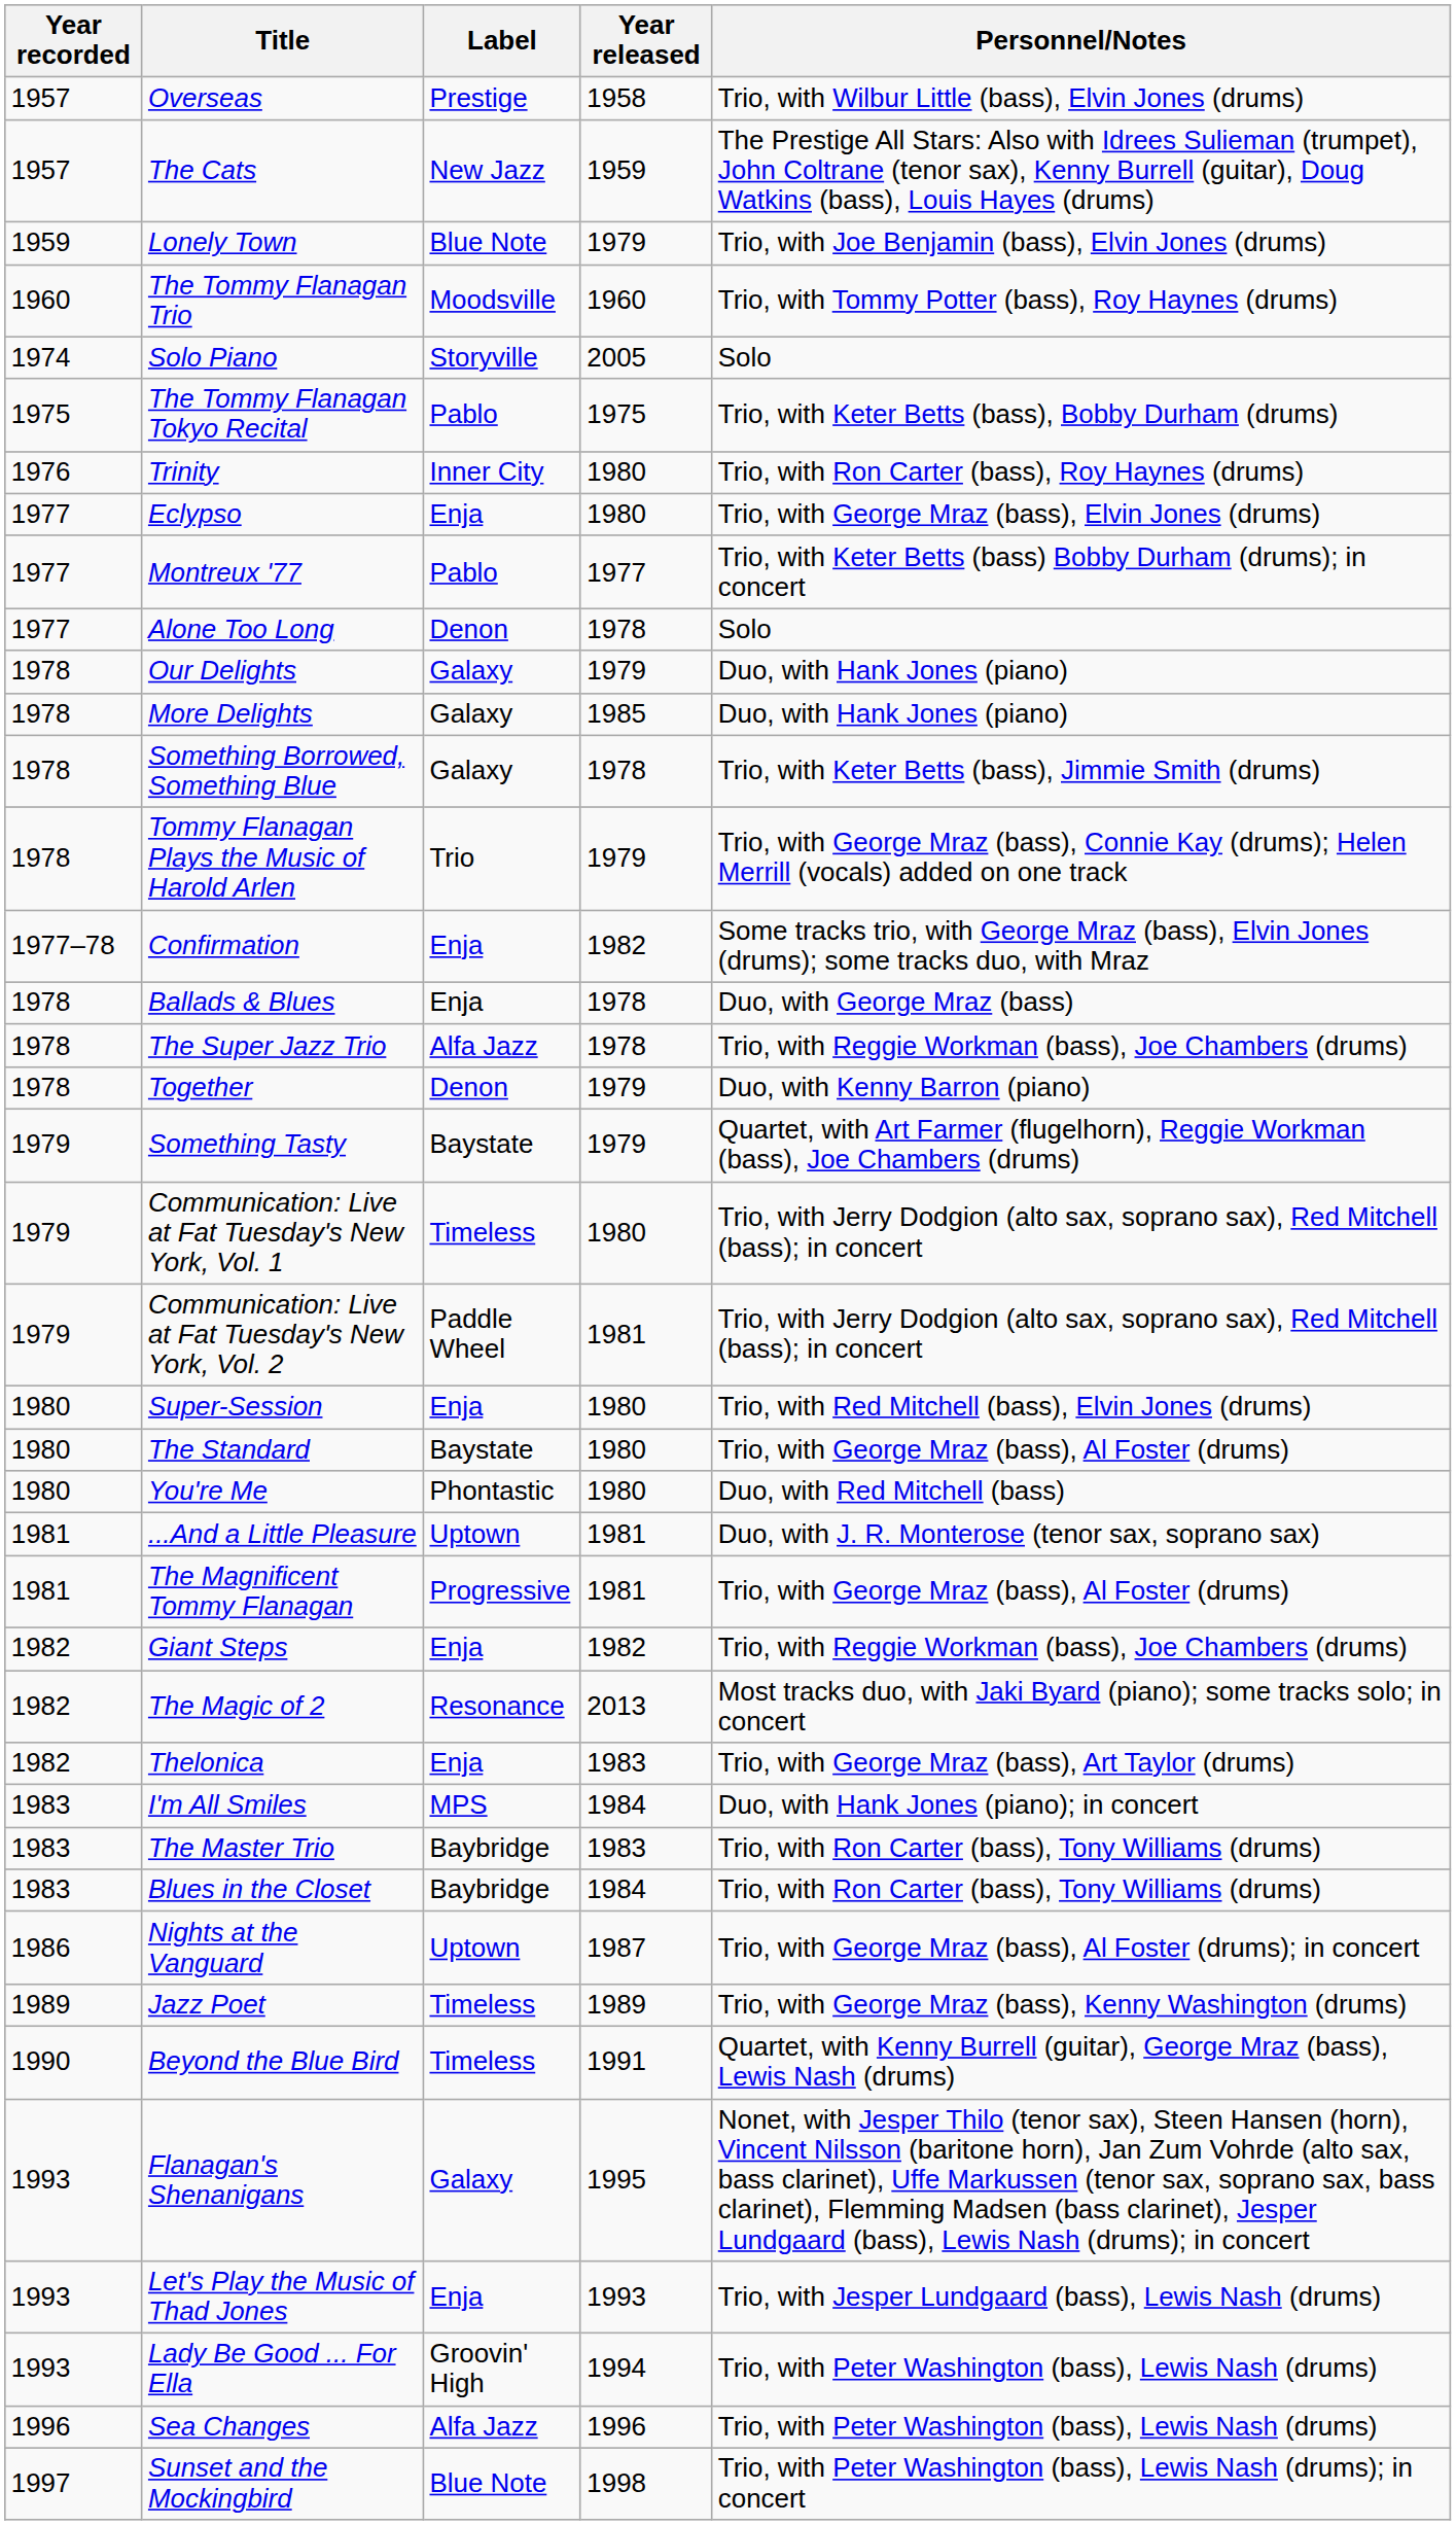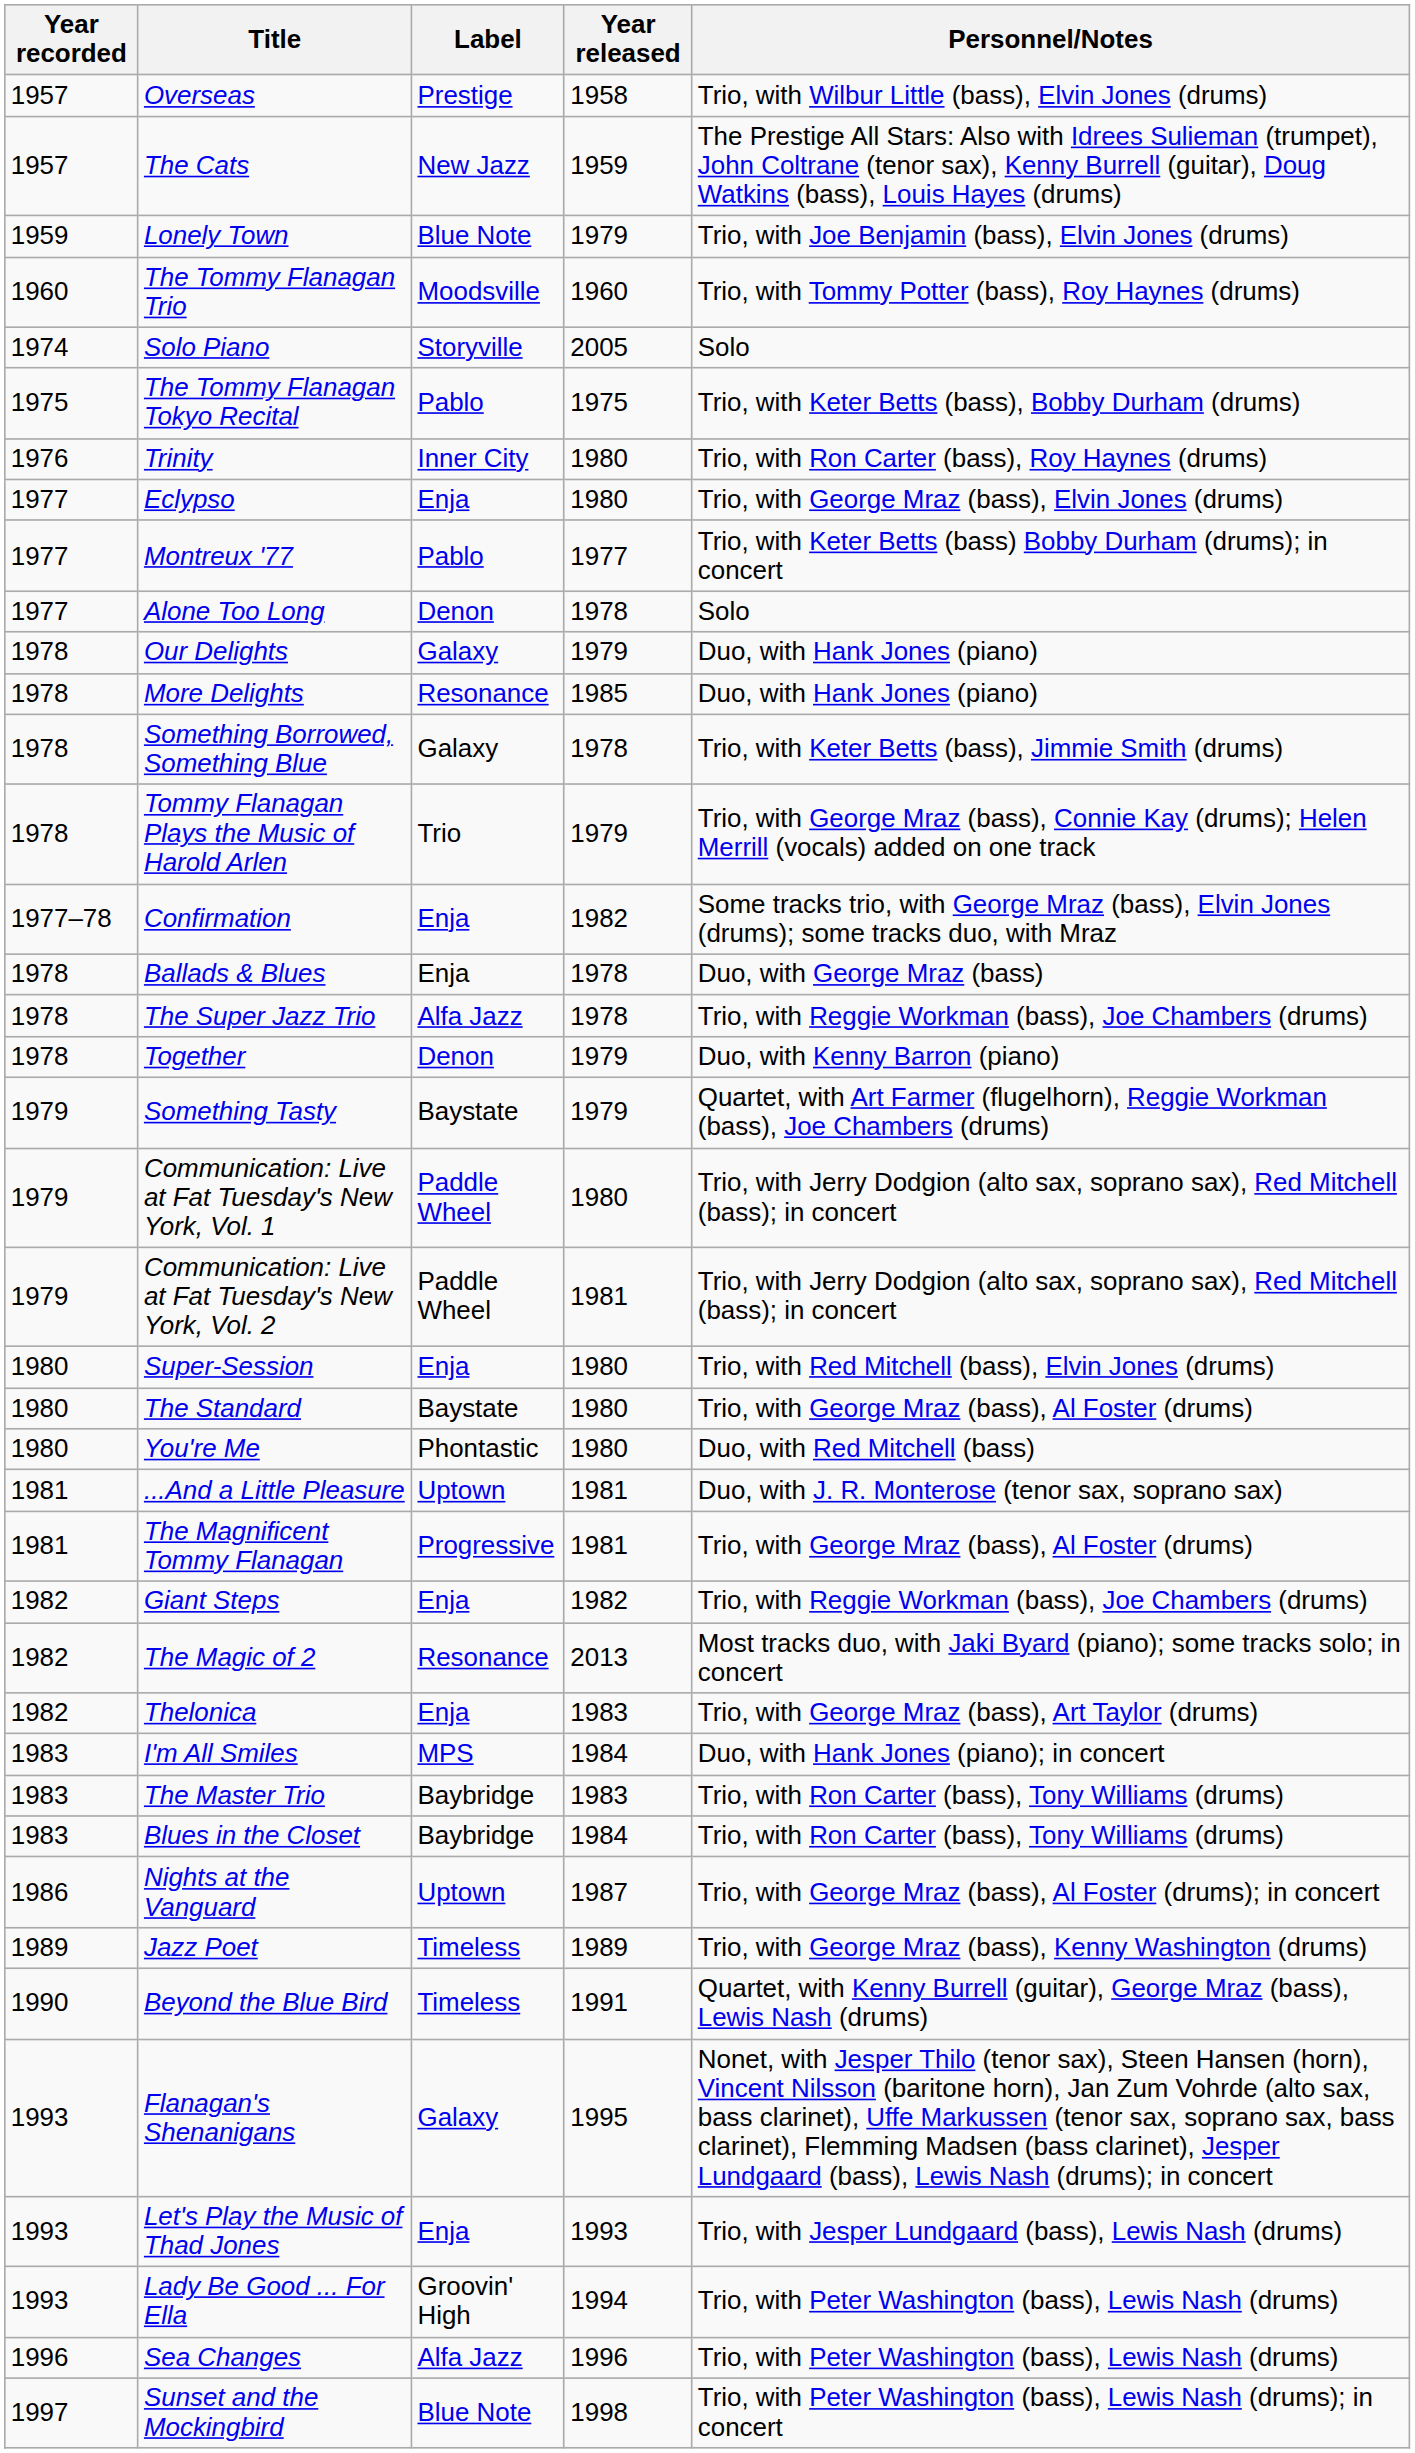More Delights | Label: Galaxy -> Resonance
Communication: Live at Fat Tuesday's New York, Vol. 1 | Label: Timeless -> Paddle Wheel
